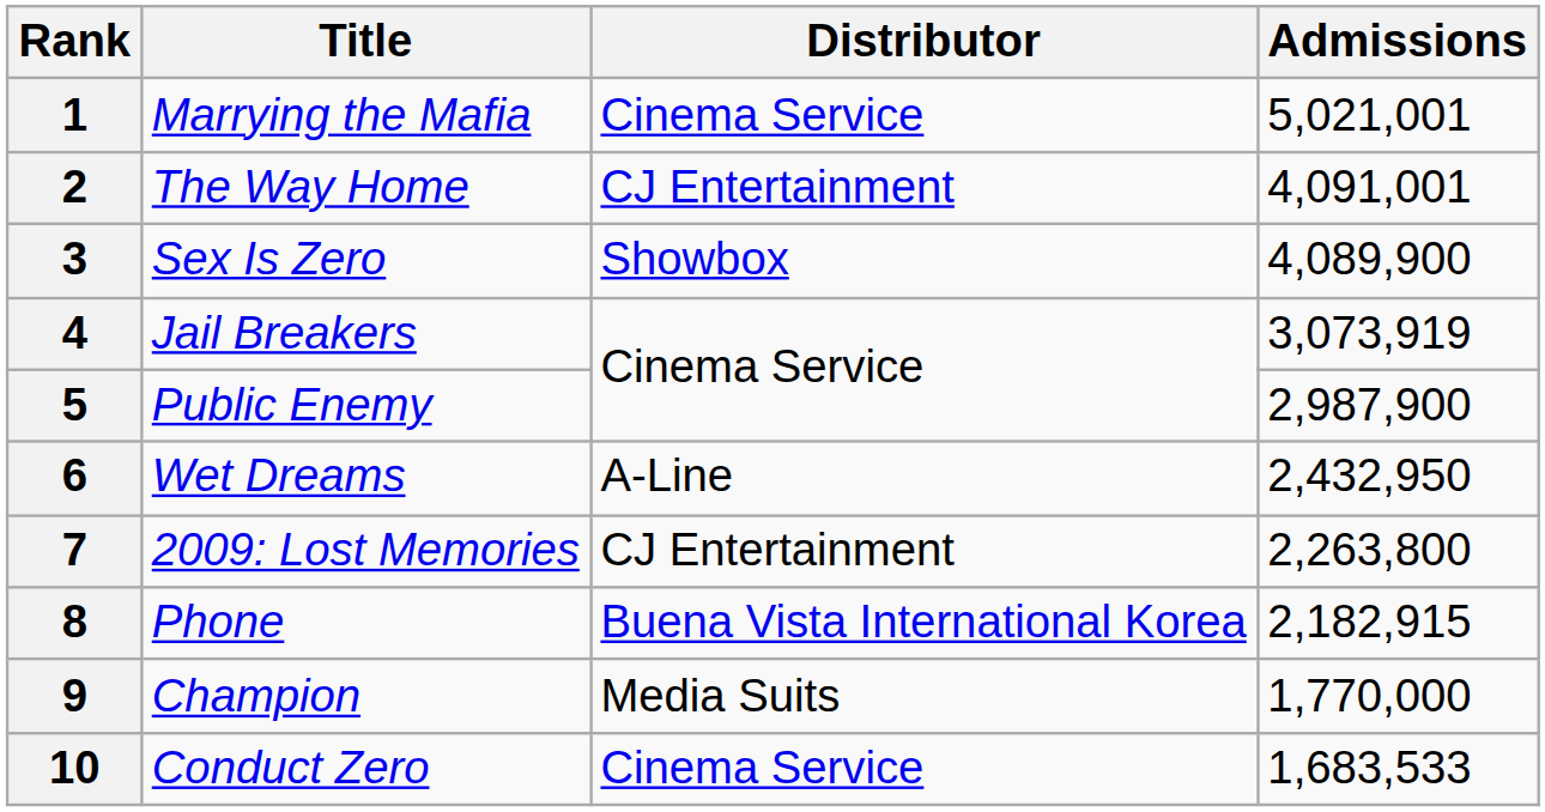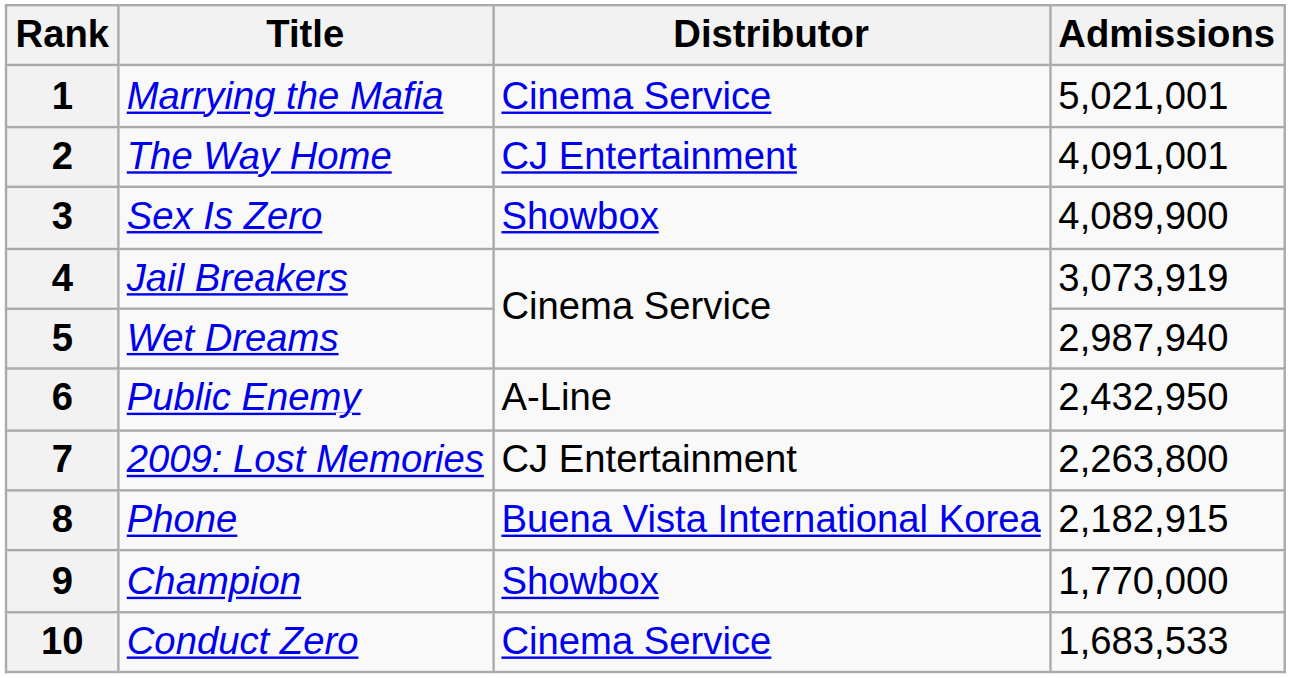5 | Title: Public Enemy -> Wet Dreams
5 | Admissions: 2,987,900 -> 2,987,940
6 | Title: Wet Dreams -> Public Enemy
9 | Distributor: Media Suits -> Showbox
